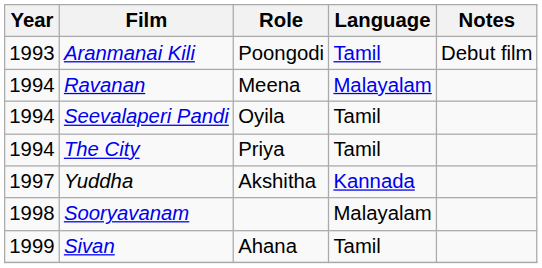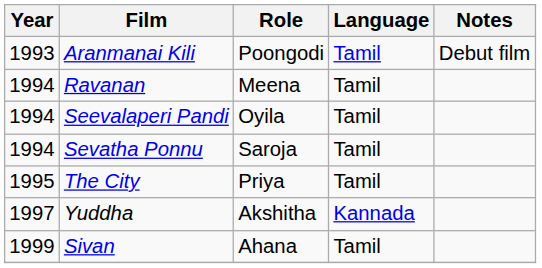Ravanan | Language: Malayalam -> Tamil
+ row: 1994 | Sevatha Ponnu | Saroja | Tamil
The City | Year: 1994 -> 1995
- row: 1998 | Sooryavanam | Malayalam
